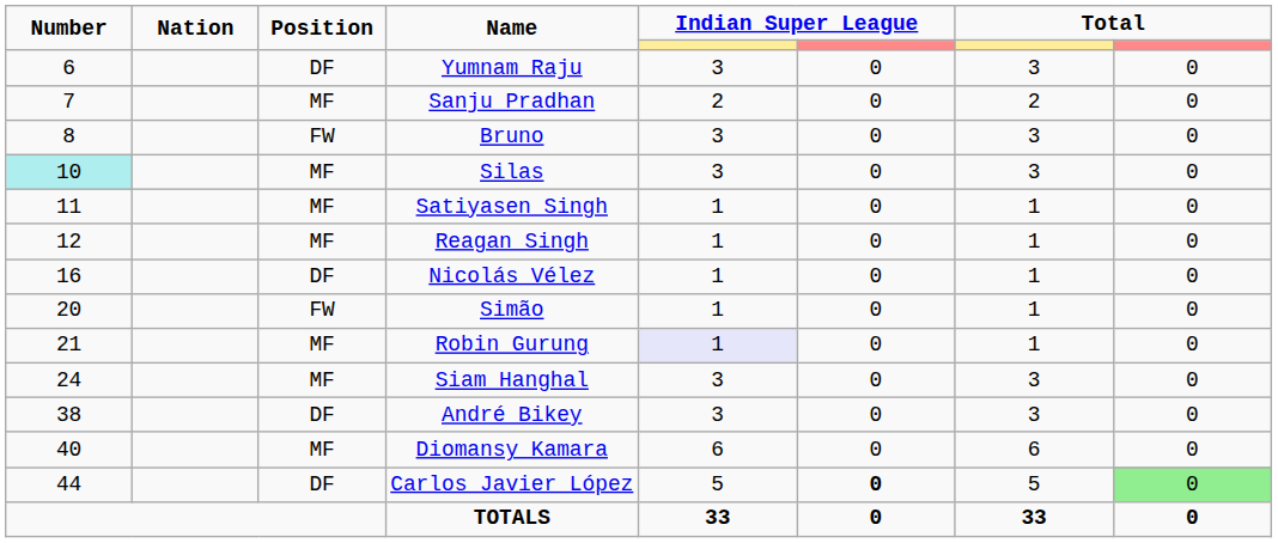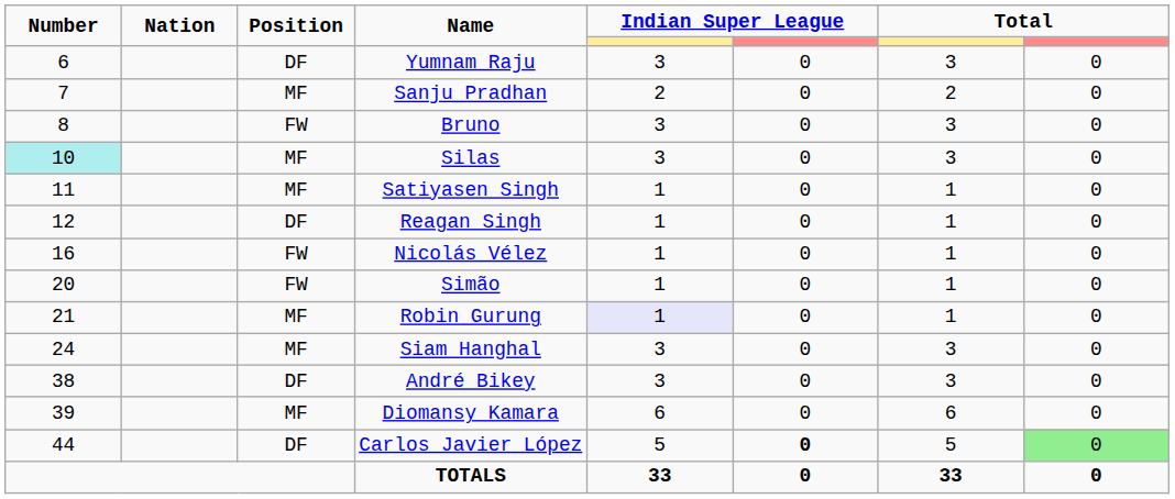Reagan Singh | Position: MF -> DF
Nicolás Vélez | Position: DF -> FW
Diomansy Kamara | Number: 40 -> 39
